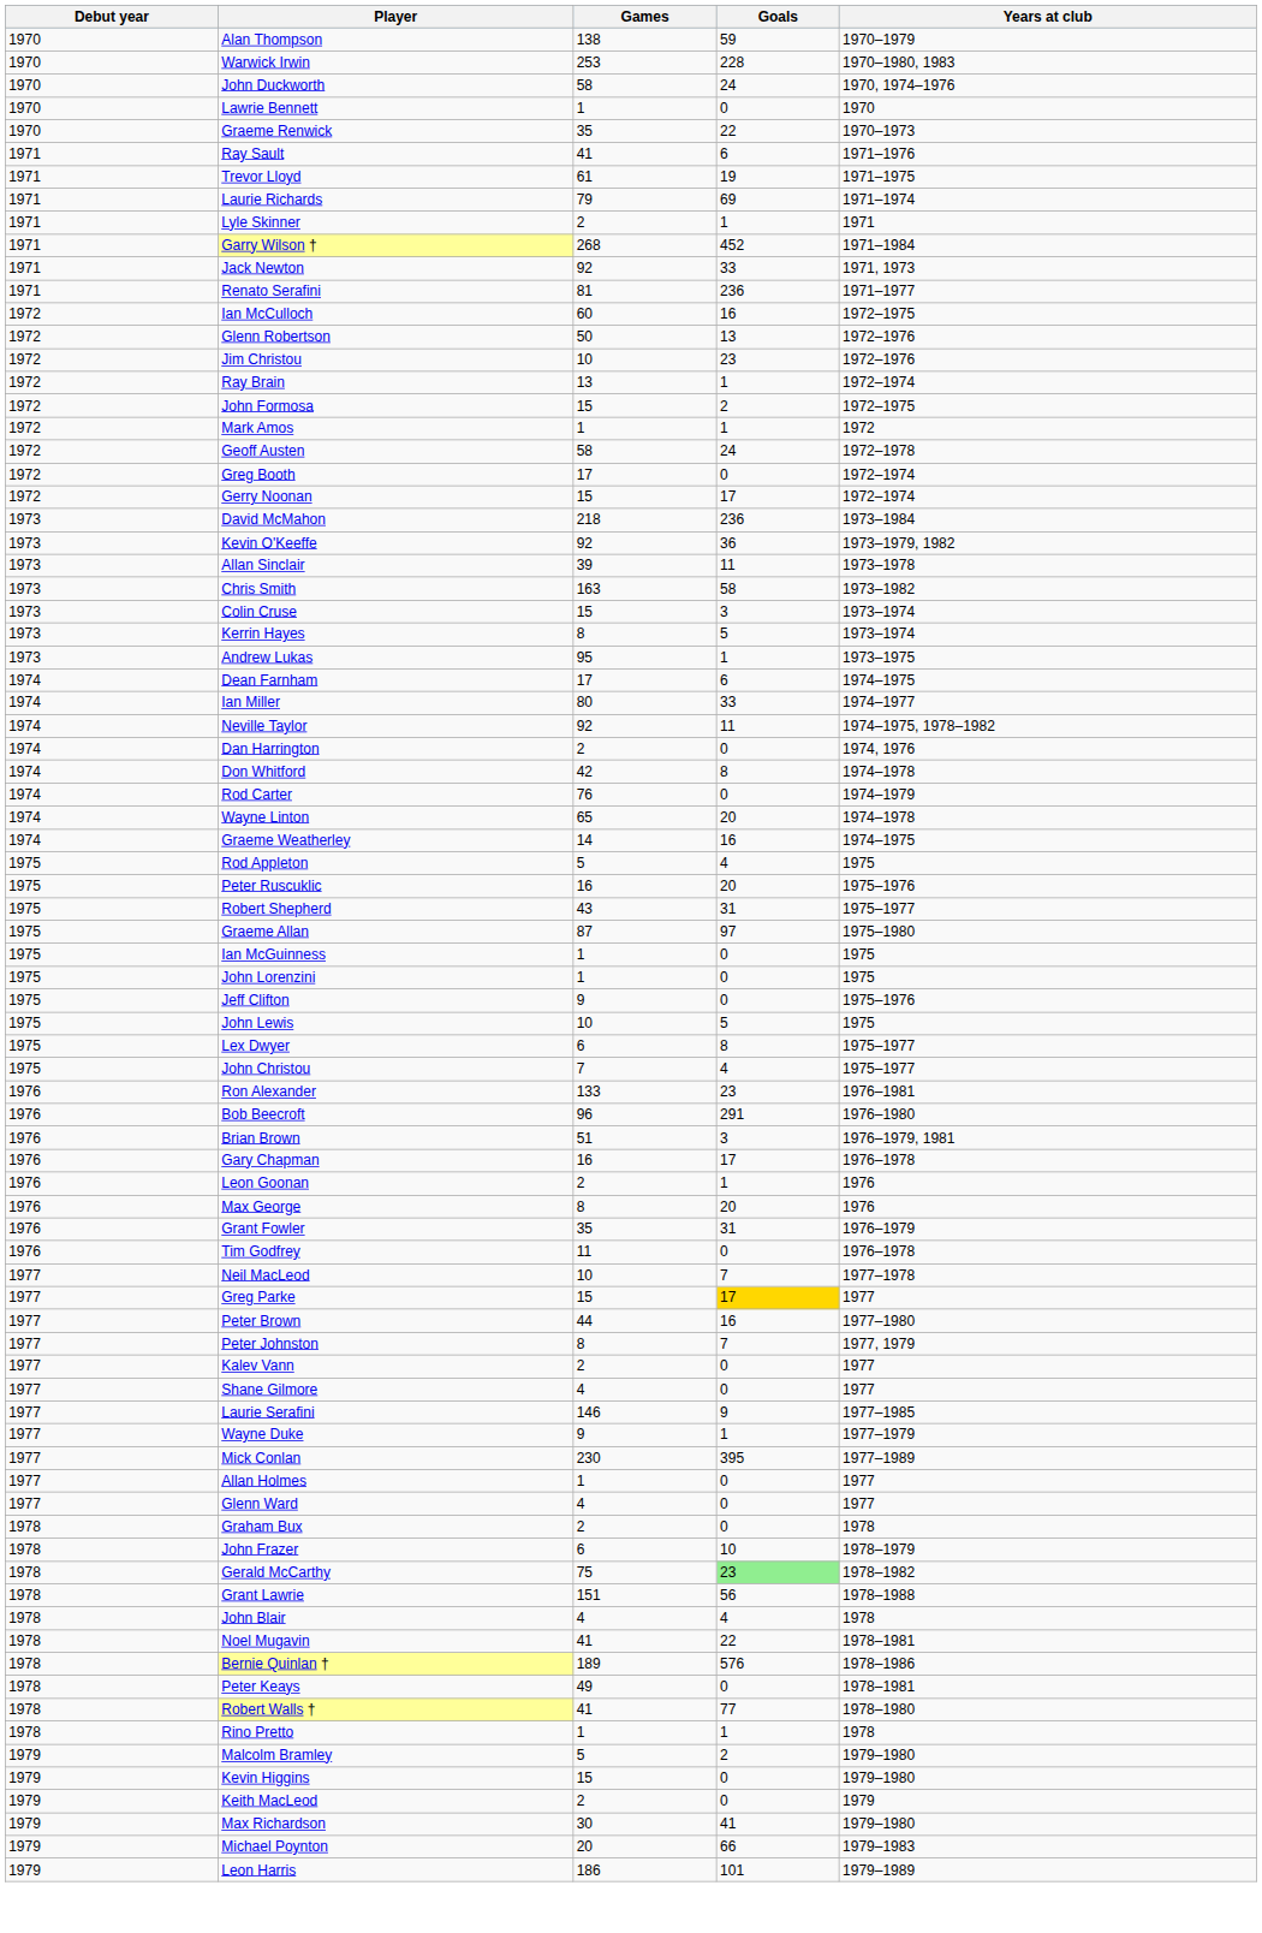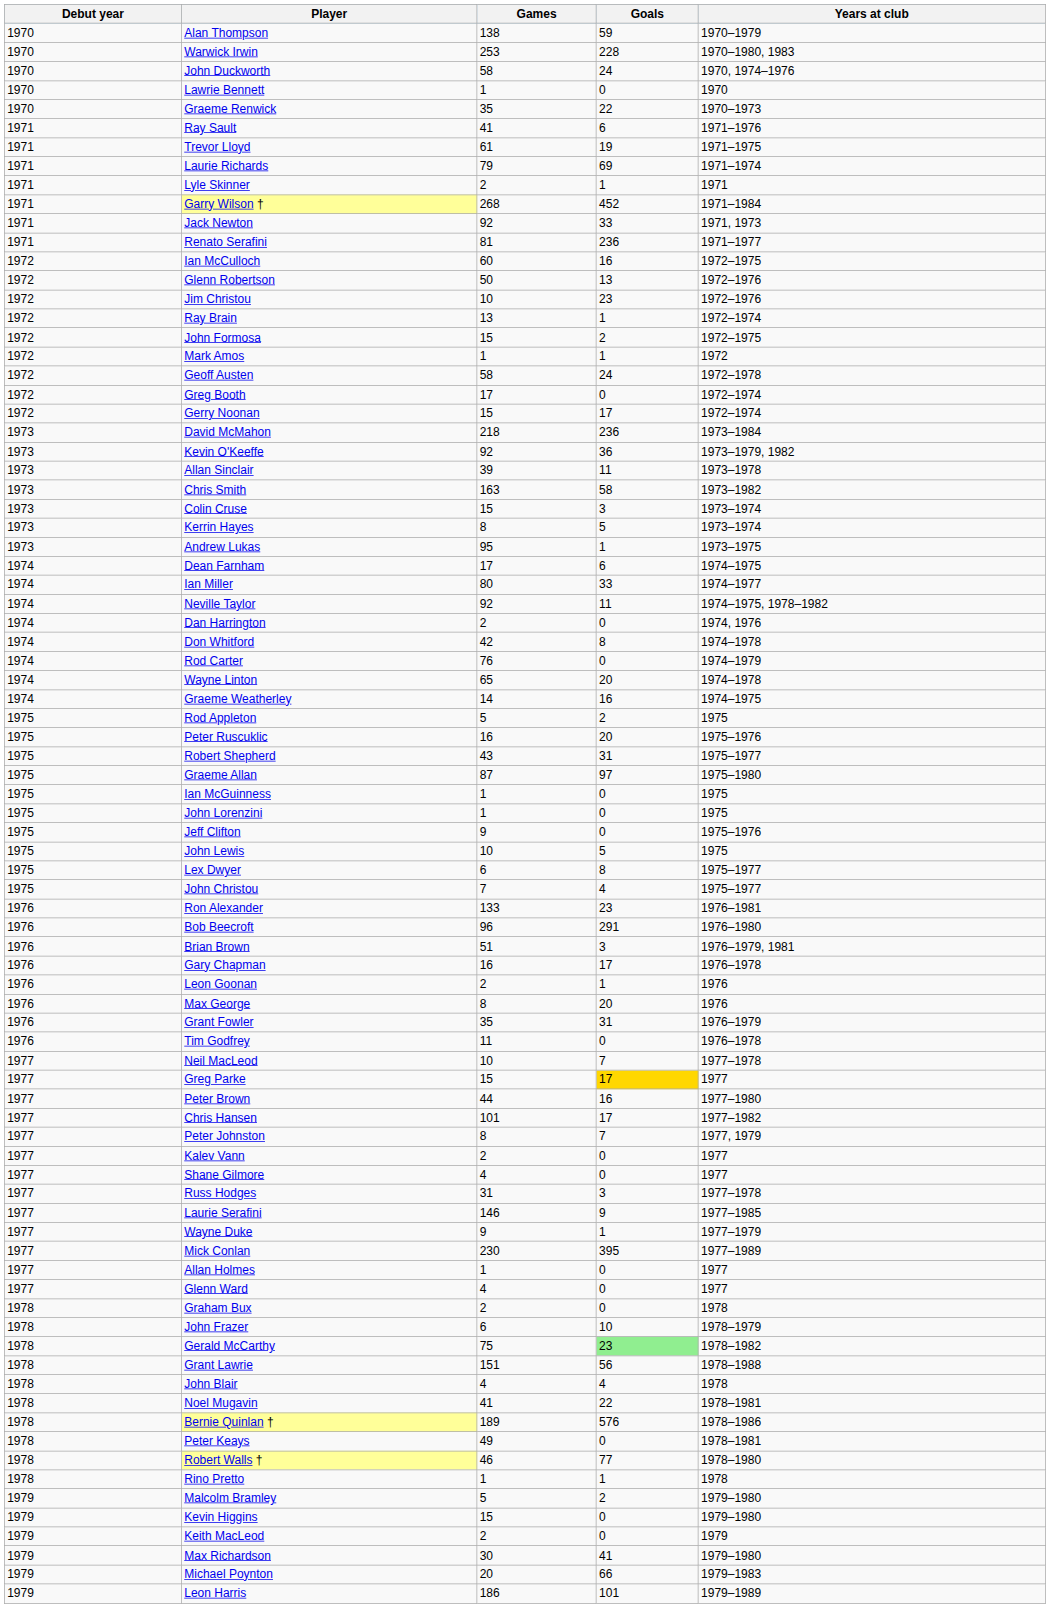Rod Appleton | Goals: 4 -> 2
+ row: 1977 | Chris Hansen | 101 | 17 | 1977–1982
+ row: 1977 | Russ Hodges | 31 | 3 | 1977–1978
Robert Walls † | Games: 41 -> 46
